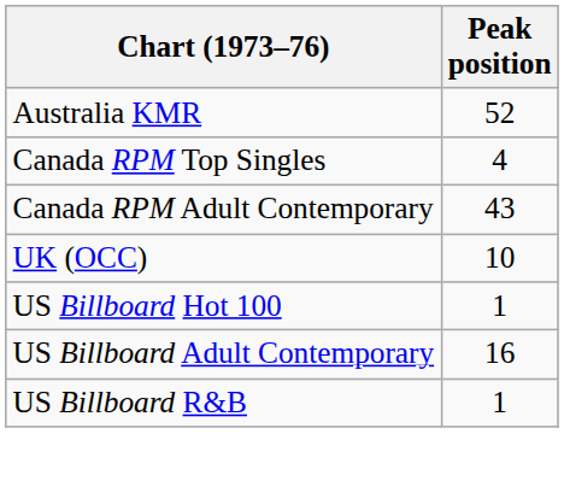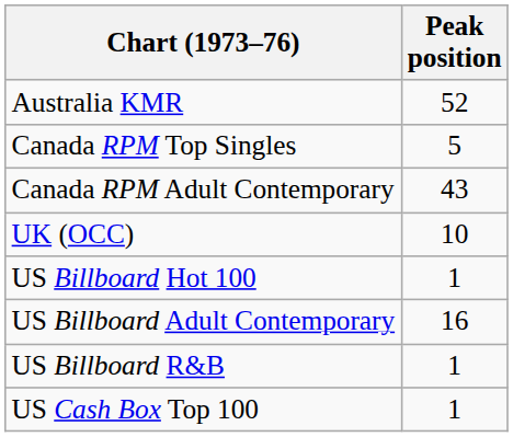Canada RPM Top Singles | Peak position: 4 -> 5
+ row: US Cash Box Top 100 | 1
